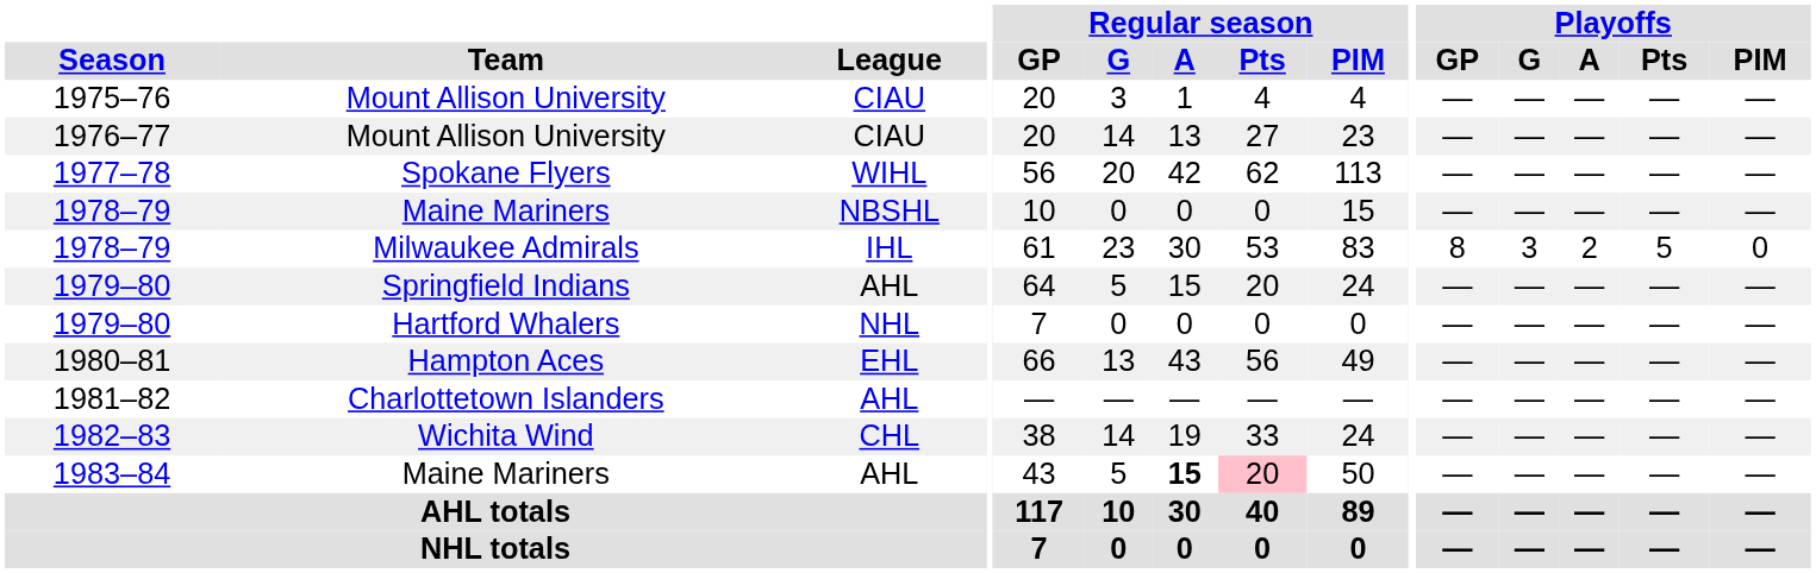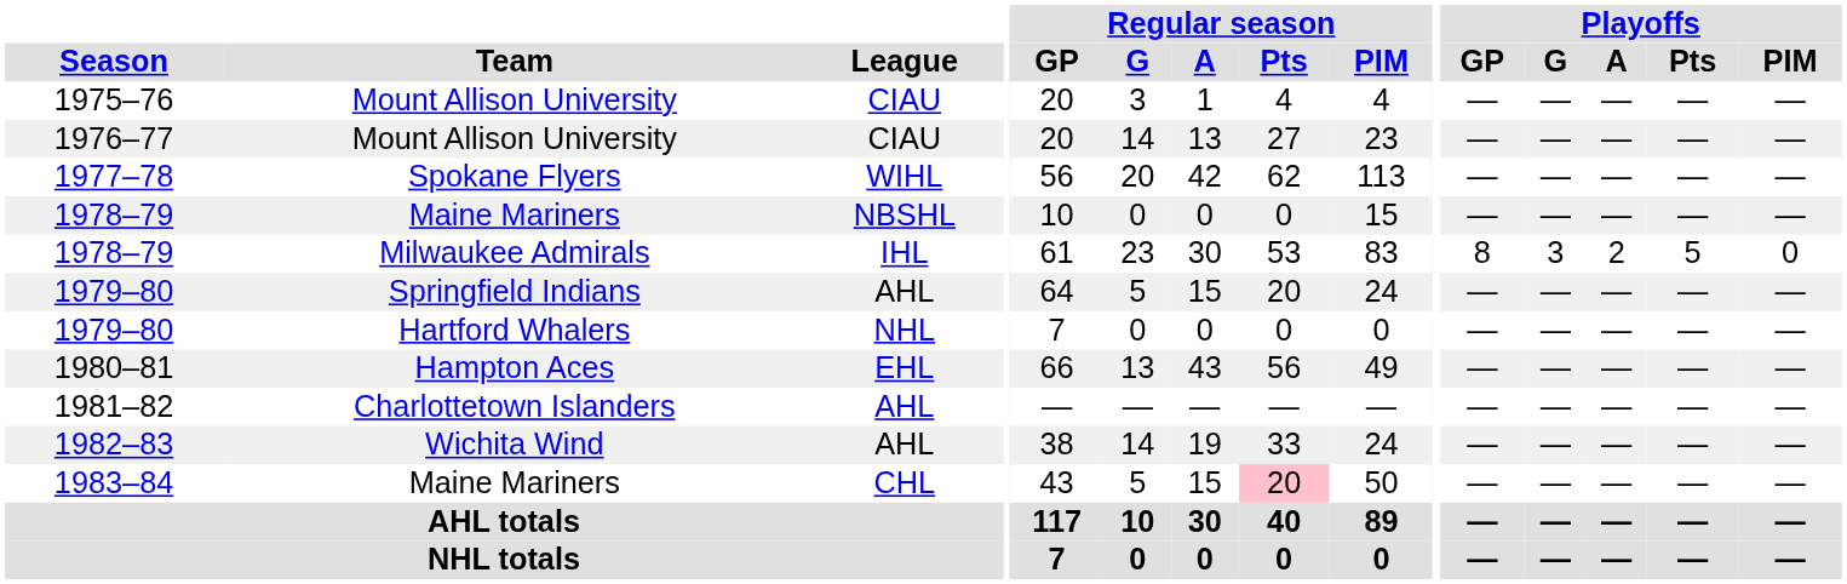1982–83 | League: CHL -> AHL
1983–84 | League: AHL -> CHL
1983–84 | Regular season / A: bold -> normal
